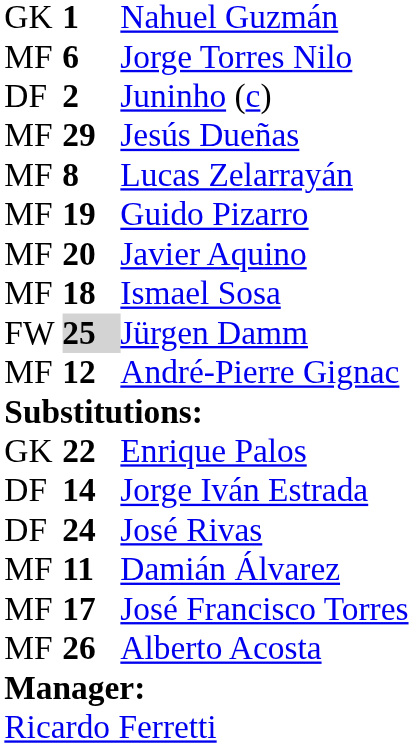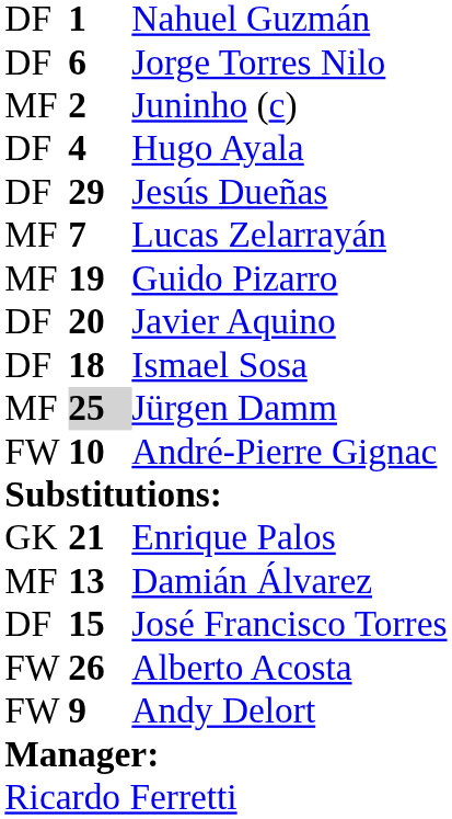Nahuel Guzmán | column 1: GK -> DF
Jorge Torres Nilo | column 1: MF -> DF
Juninho (c) | column 1: DF -> MF
+ row: DF | 4 | Hugo Ayala
Jesús Dueñas | column 1: MF -> DF
Lucas Zelarrayán | column 2: 8 -> 7
Javier Aquino | column 1: MF -> DF
Ismael Sosa | column 1: MF -> DF
Jürgen Damm | column 1: FW -> MF
André-Pierre Gignac | column 1: MF -> FW
André-Pierre Gignac | column 2: 12 -> 10
Enrique Palos | column 2: 22 -> 21
- row: DF | 14 | Jorge Iván Estrada
- row: DF | 24 | José Rivas
Damián Álvarez | column 2: 11 -> 13
José Francisco Torres | column 1: MF -> DF
José Francisco Torres | column 2: 17 -> 15
Alberto Acosta | column 1: MF -> FW
+ row: FW | 9 | Andy Delort
